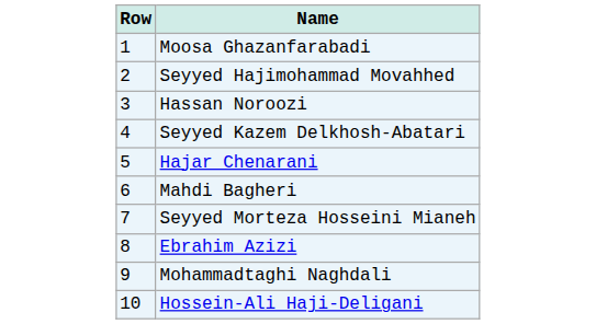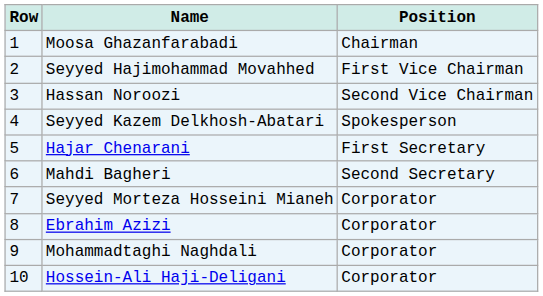+ column: Position | Chairman | First Vice Chairman | Second Vice Chairman | Spokesperson | First Secretary | Second Secretary | Corporator | Corporator | Corporator | Corporator
